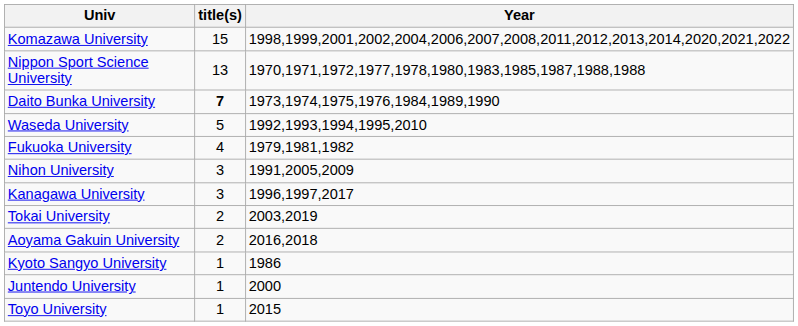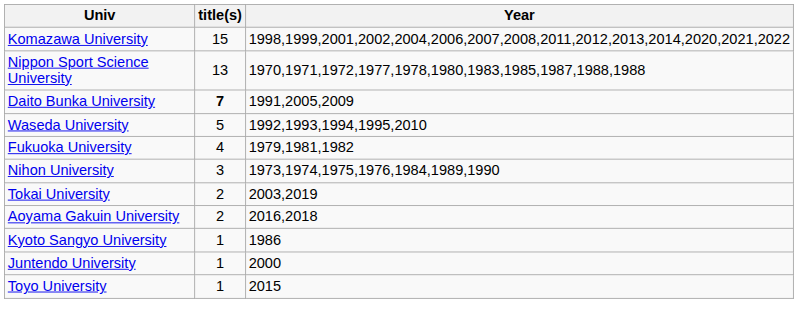Daito Bunka University | Year: 1973,1974,1975,1976,1984,1989,1990 -> 1991,2005,2009
Nihon University | Year: 1991,2005,2009 -> 1973,1974,1975,1976,1984,1989,1990
- row: Kanagawa University | 3 | 1996,1997,2017
